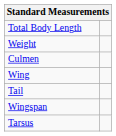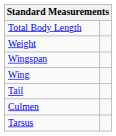rows swapped: Wingspan <-> Culmen
